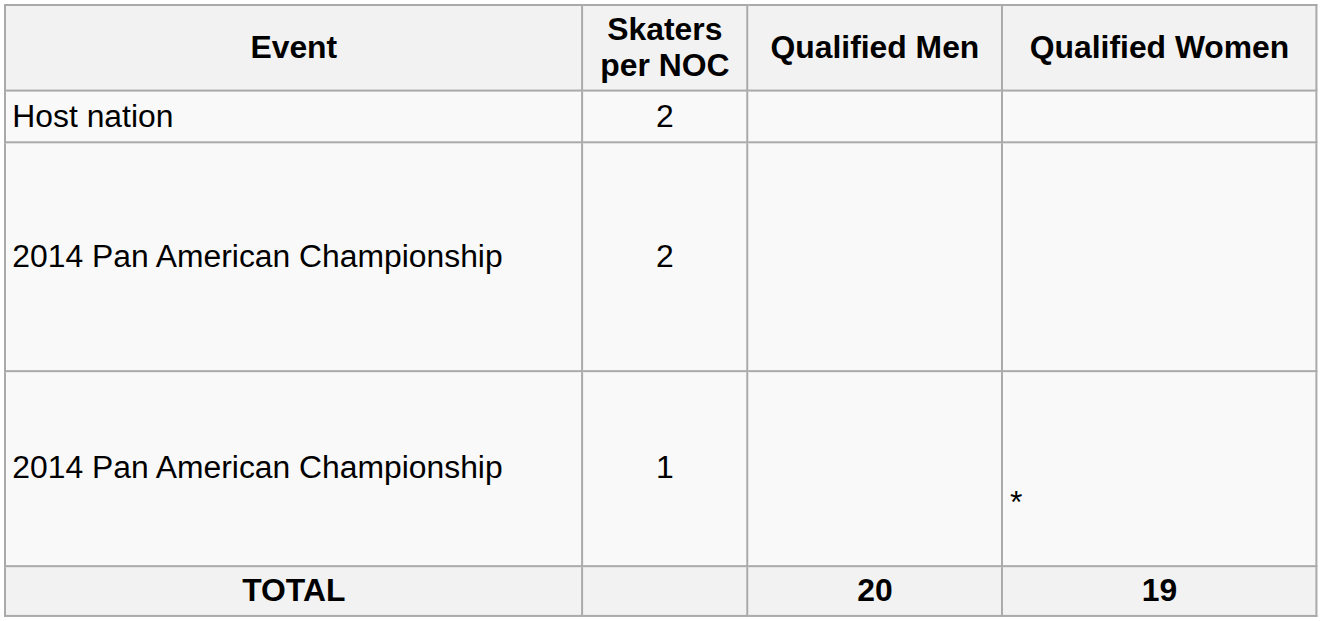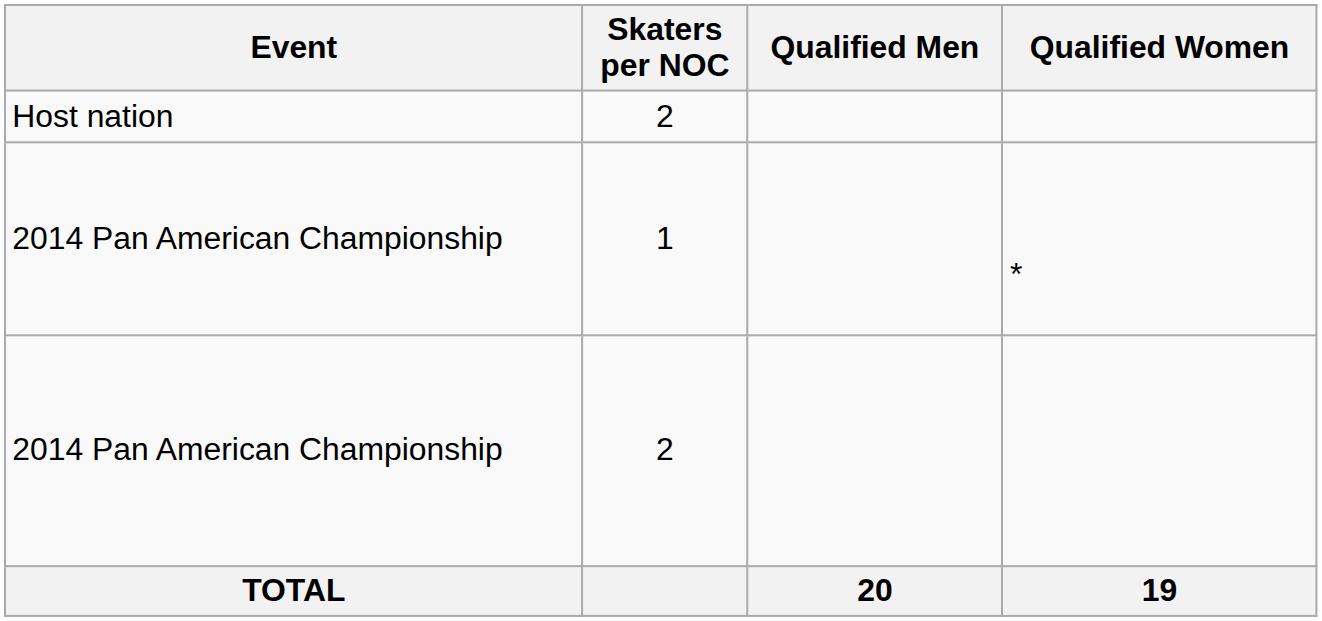rows swapped: 2014 Pan American Championship / 2 <-> 2014 Pan American Championship / 1
